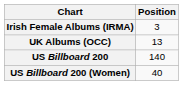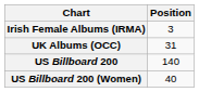UK Albums (OCC) | Position: 13 -> 31
